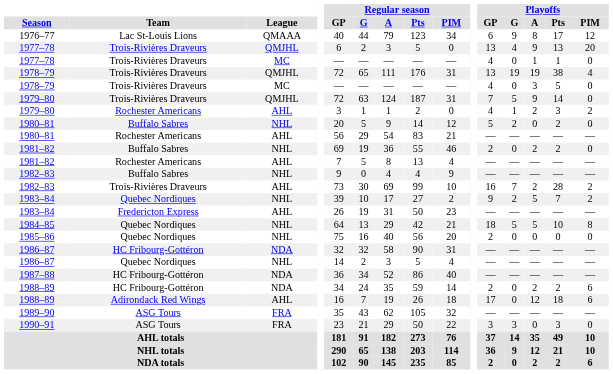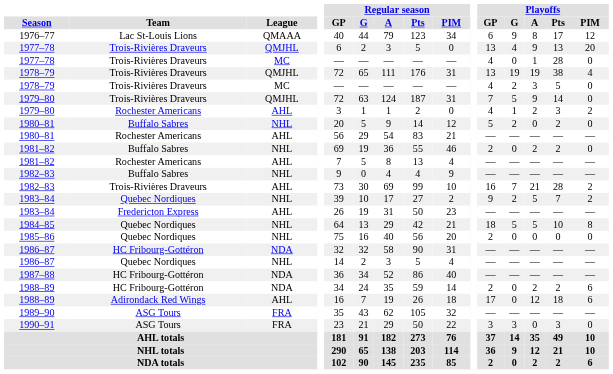1977–78 / MC | Playoffs / Pts: 1 -> 28
1978–79 / MC | Playoffs / G: 0 -> 2
1982–83 / AHL | Playoffs / A: 2 -> 21
